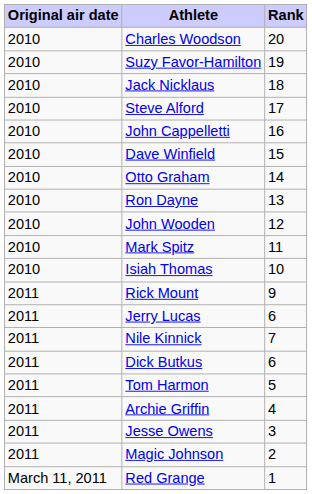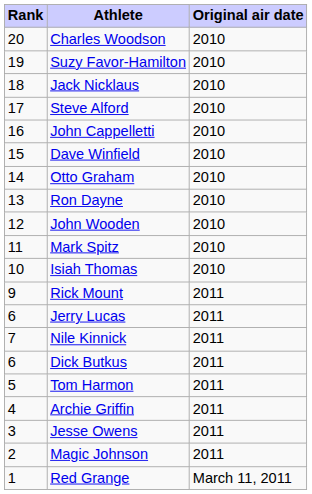columns swapped: Rank <-> Original air date
